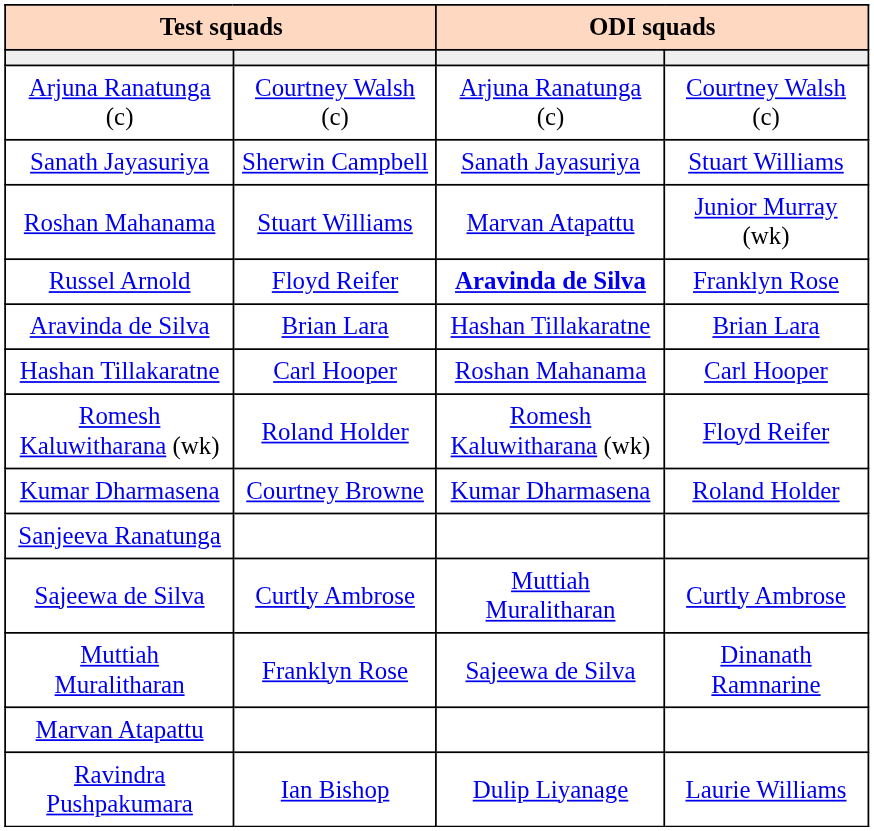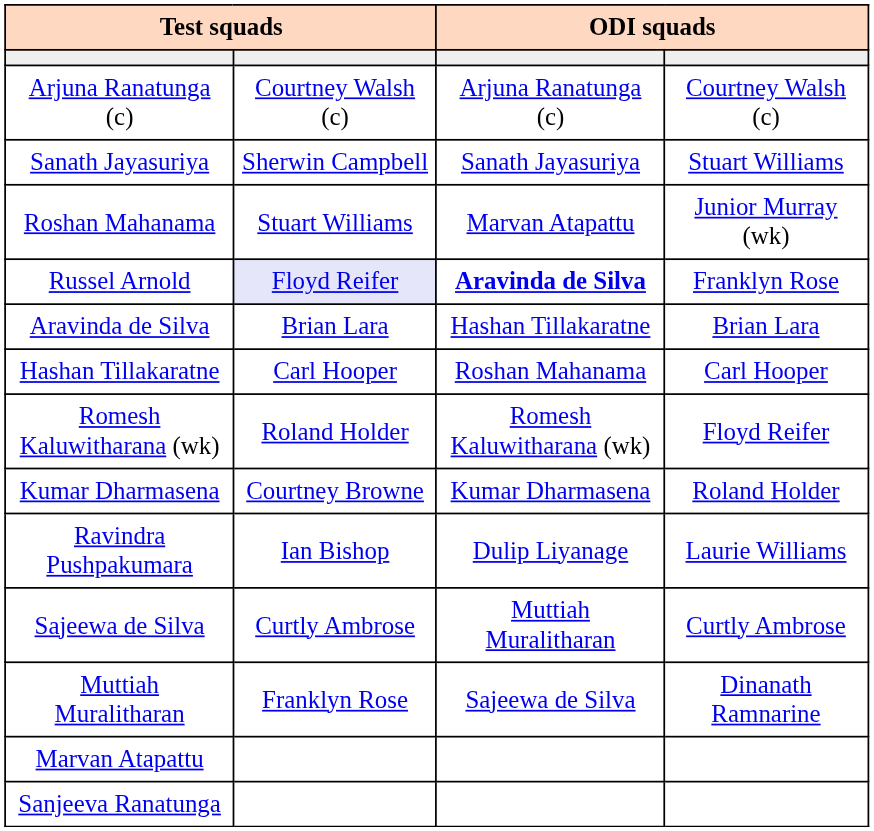Russel Arnold | column 2: no background -> lavender background
rows swapped: Ravindra Pushpakumara <-> Sanjeeva Ranatunga
